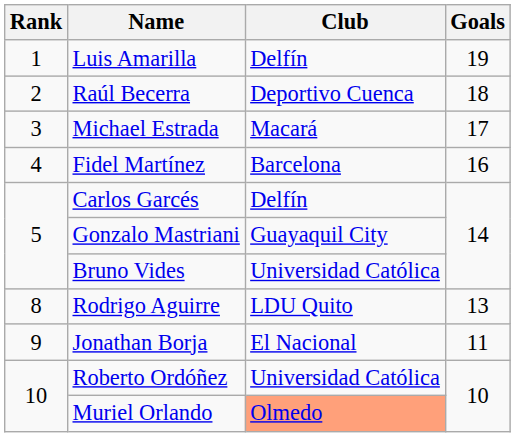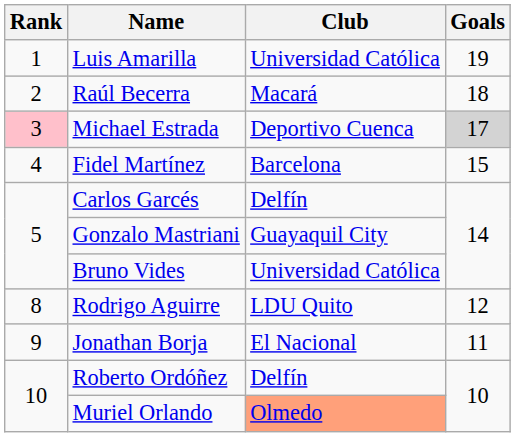Luis Amarilla | Club: Delfín -> Universidad Católica
Raúl Becerra | Club: Deportivo Cuenca -> Macará
Michael Estrada | Rank: no background -> pink background
Michael Estrada | Club: Macará -> Deportivo Cuenca
Michael Estrada | Goals: no background -> lightgrey background
Fidel Martínez | Goals: 16 -> 15
Rodrigo Aguirre | Goals: 13 -> 12
Roberto Ordóñez | Club: Universidad Católica -> Delfín
